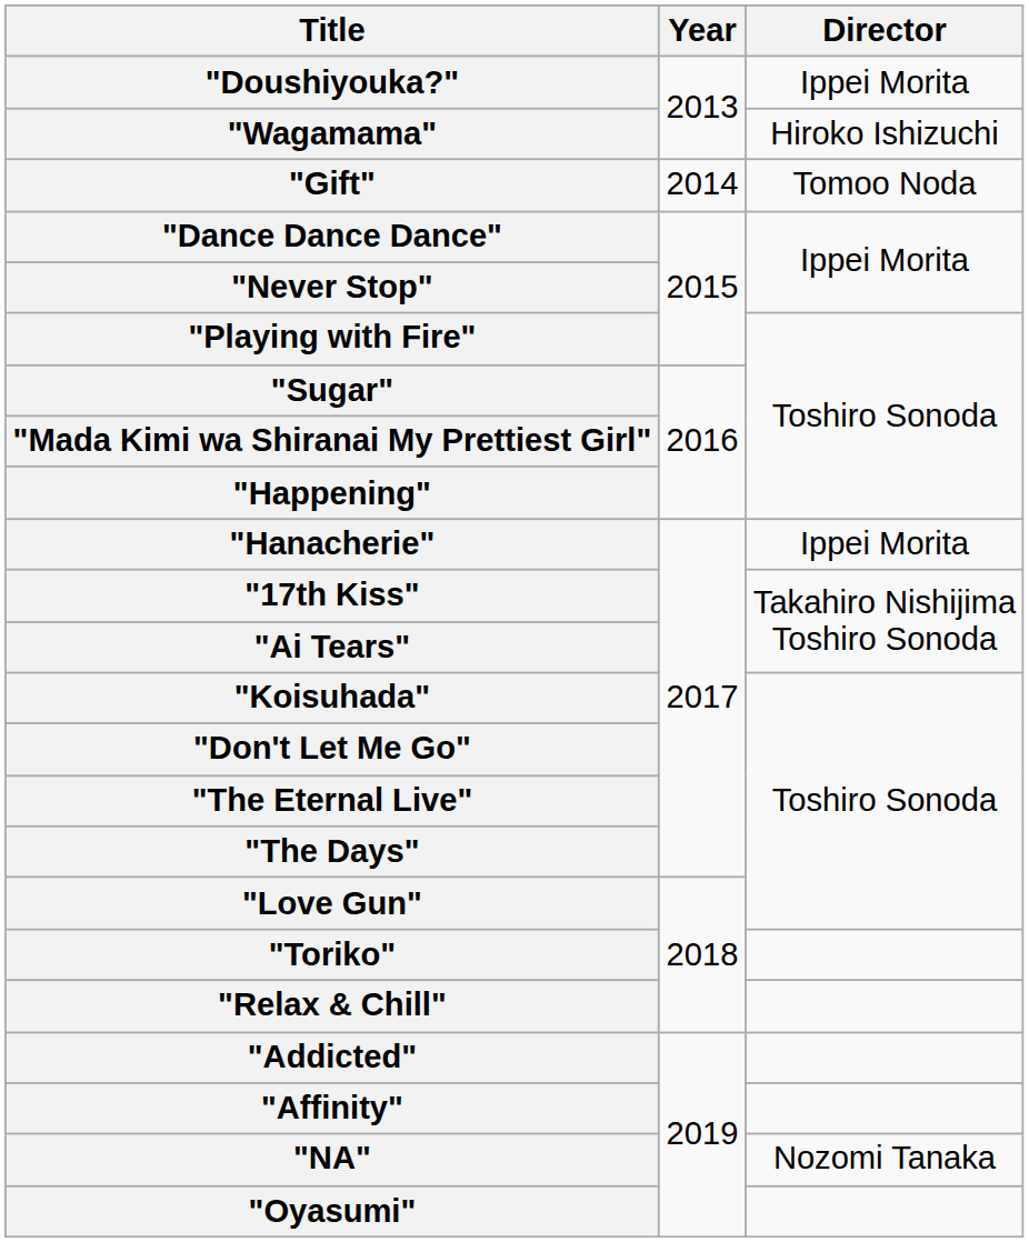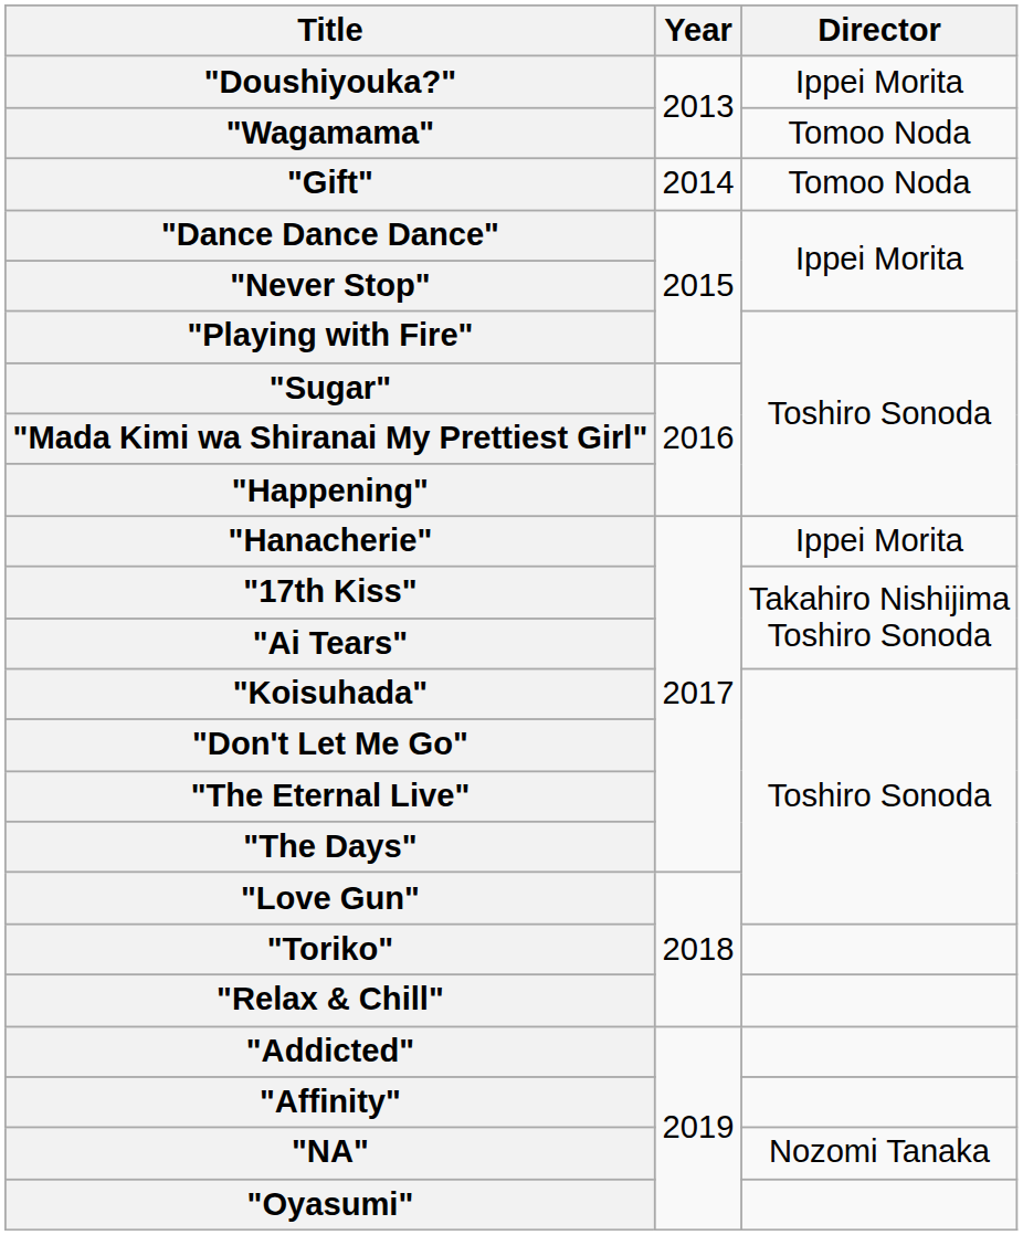"Wagamama" | Director: Hiroko Ishizuchi -> Tomoo Noda
